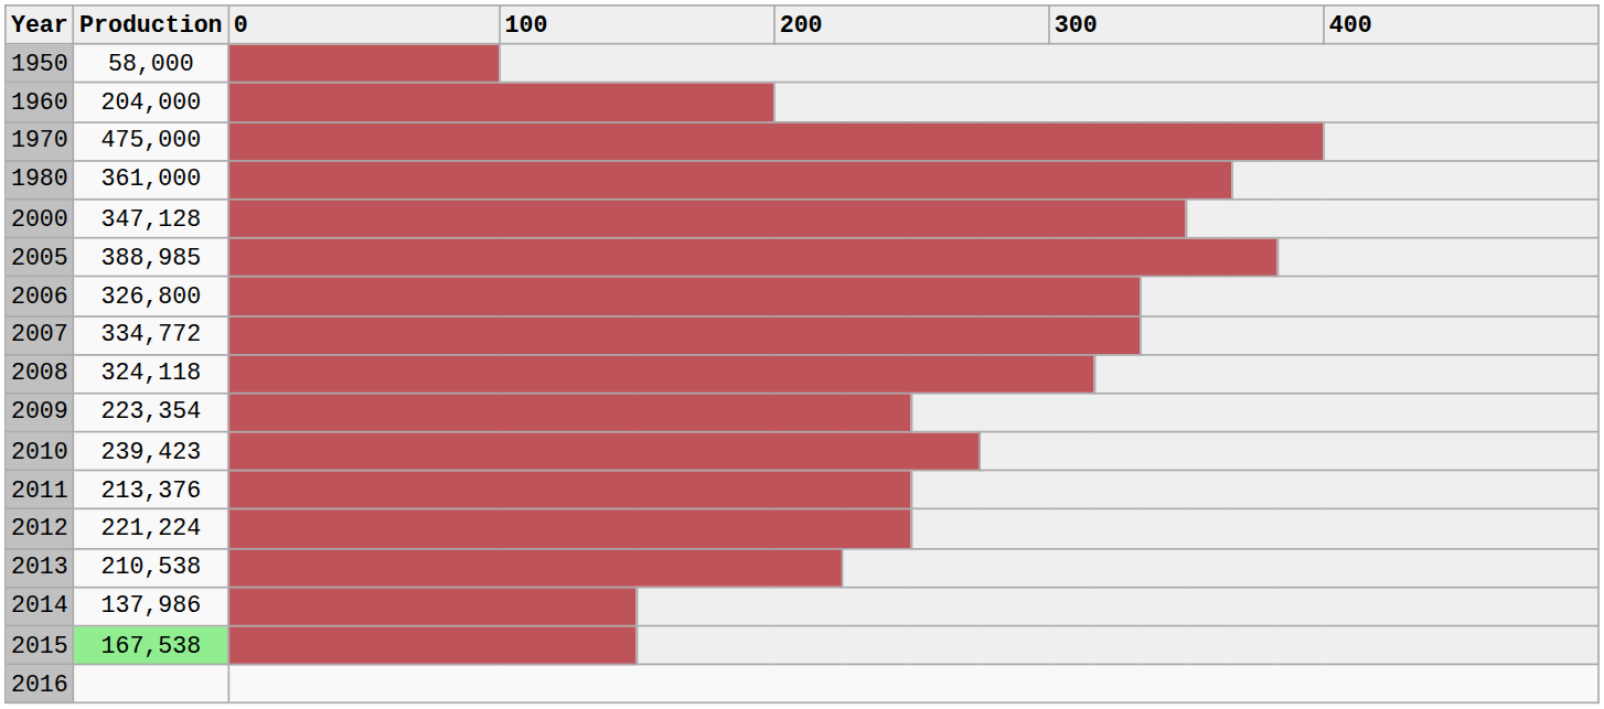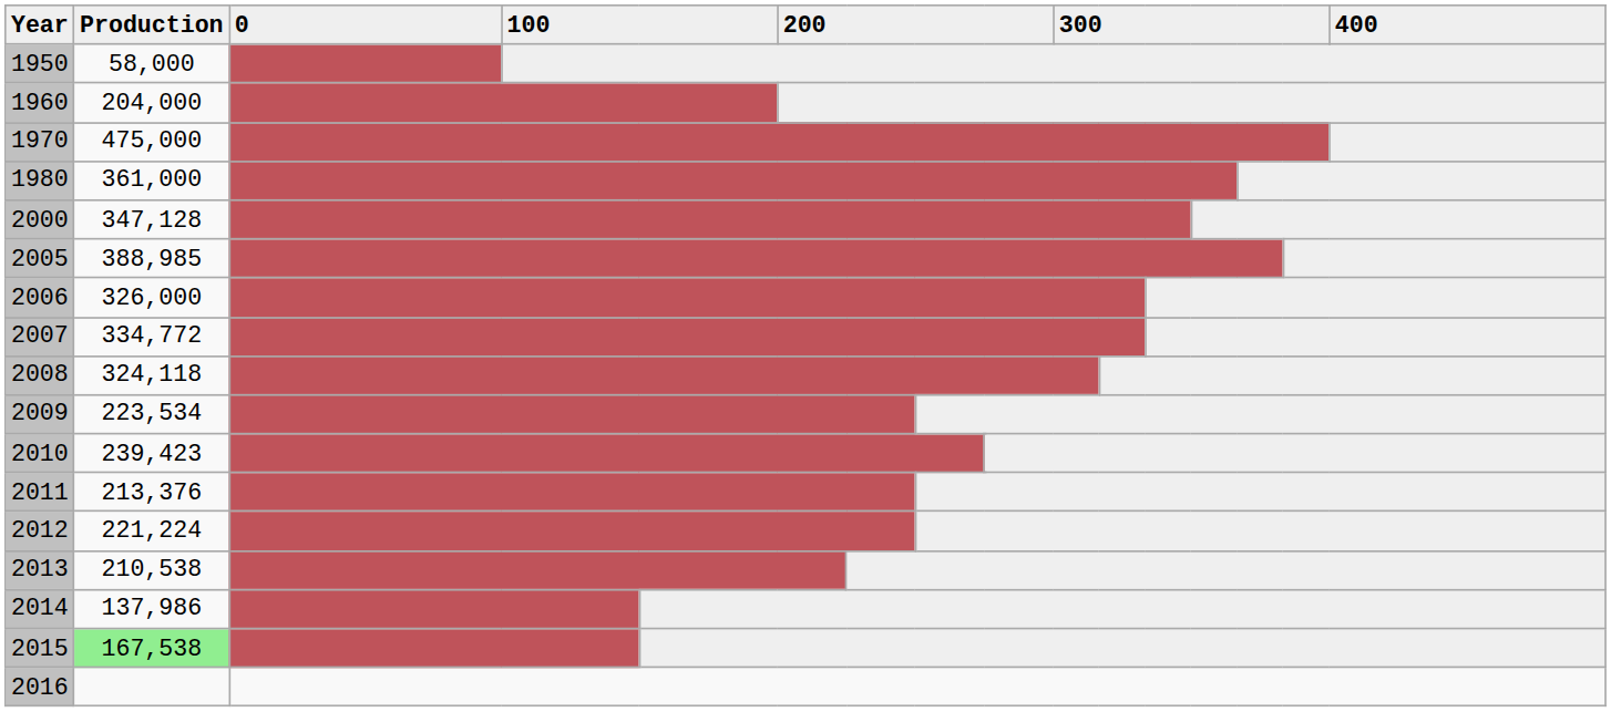2006 | Production: 326,800 -> 326,000
2009 | Production: 223,354 -> 223,534
